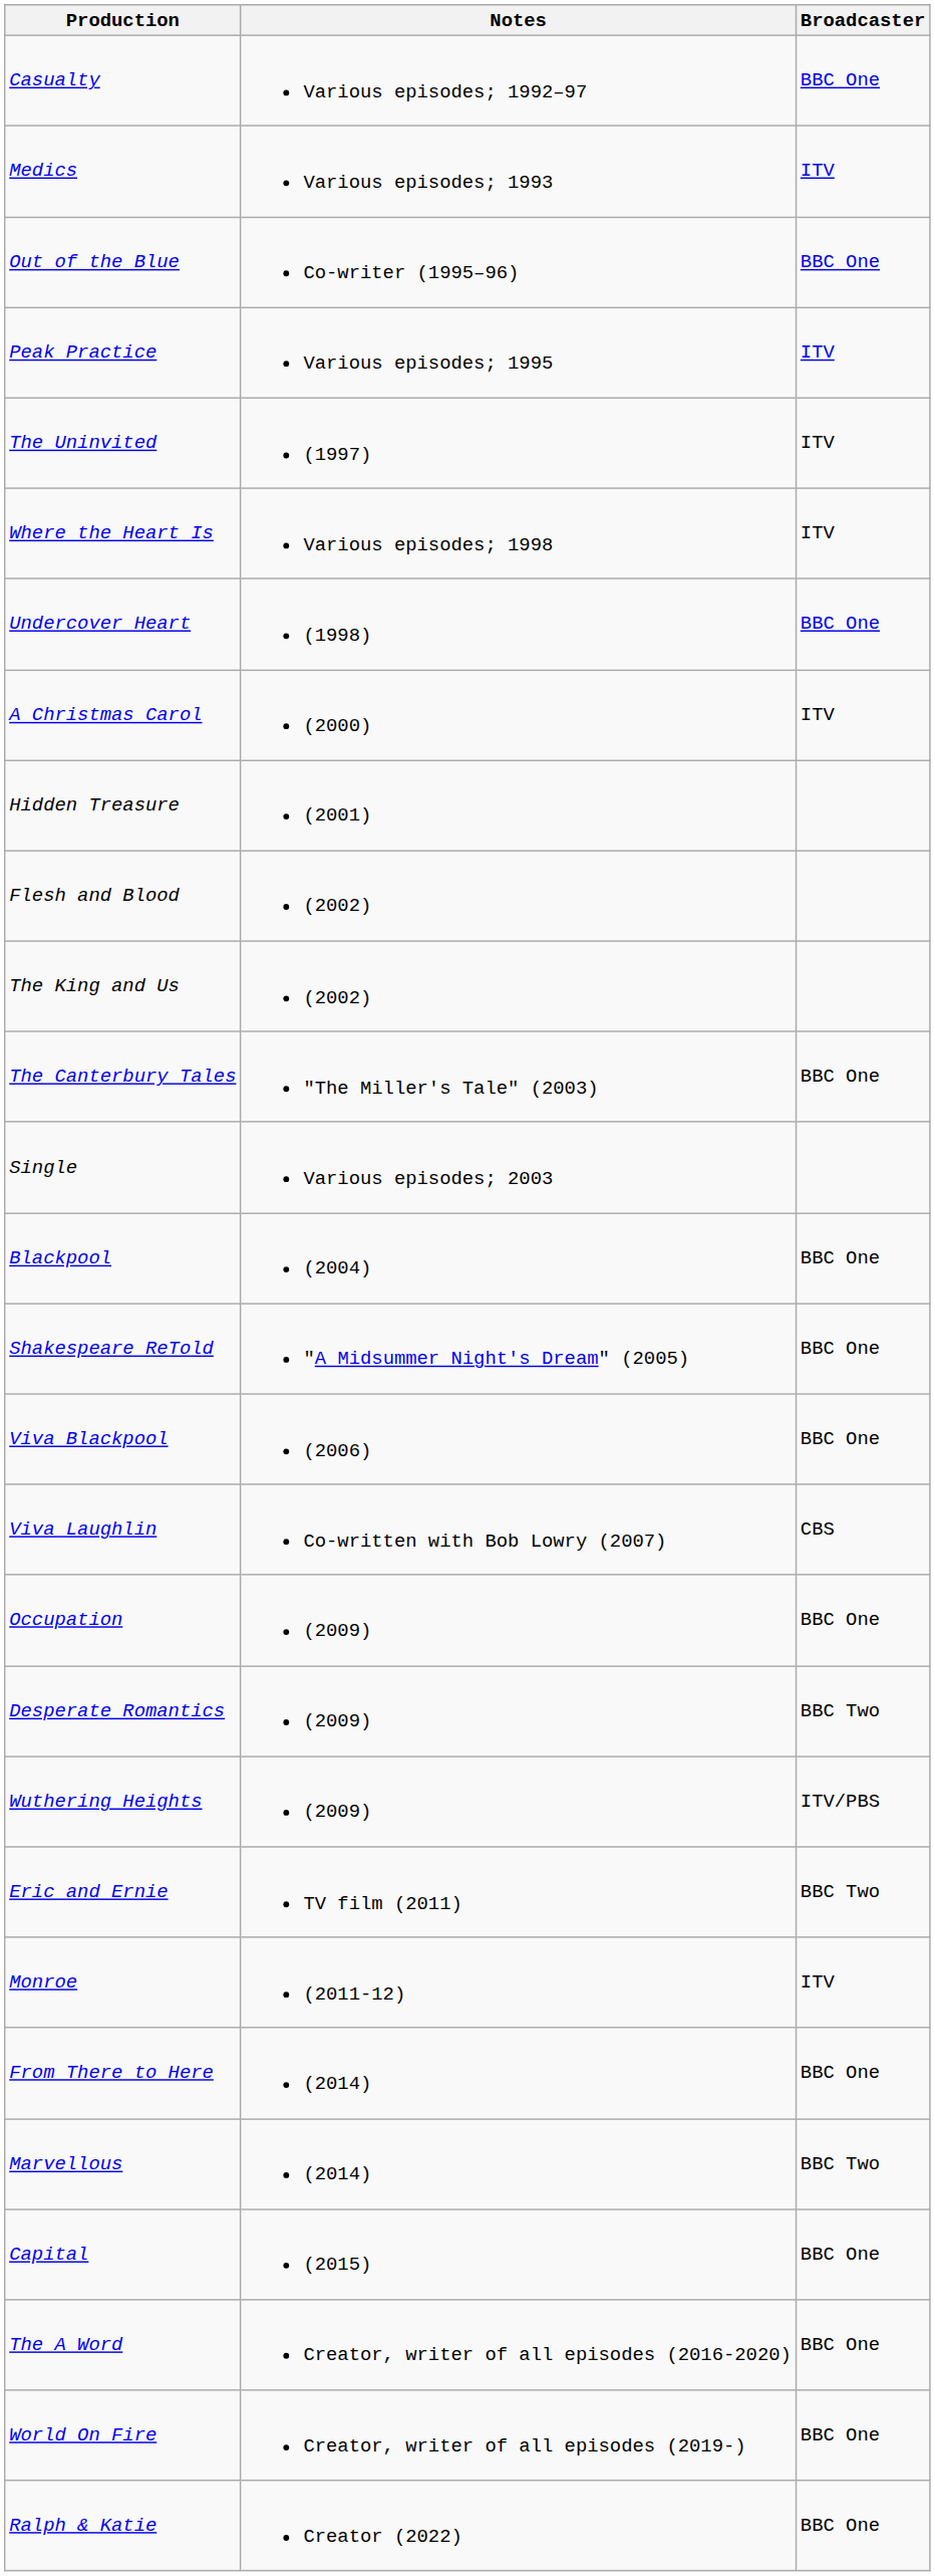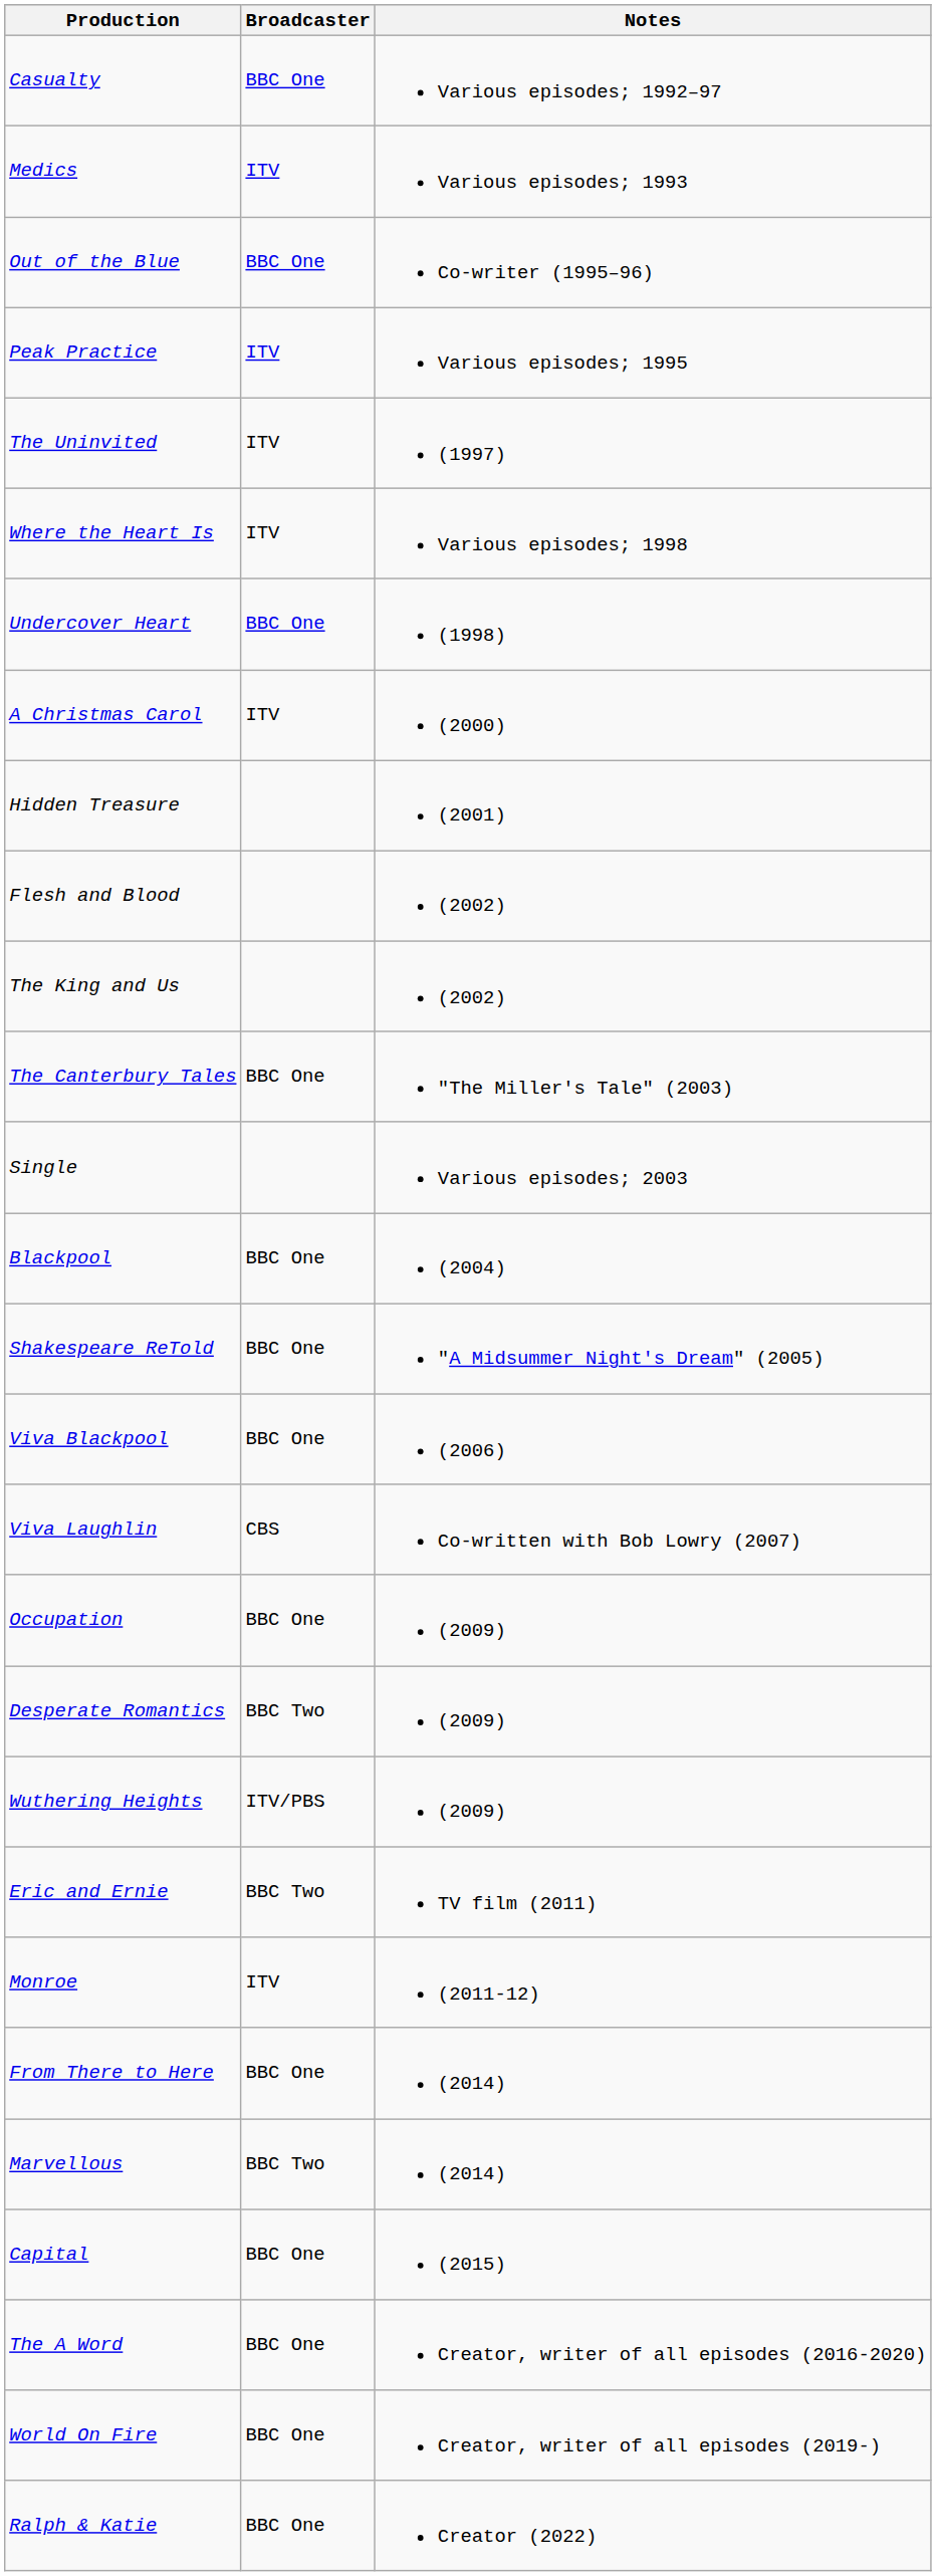columns swapped: Notes <-> Broadcaster
